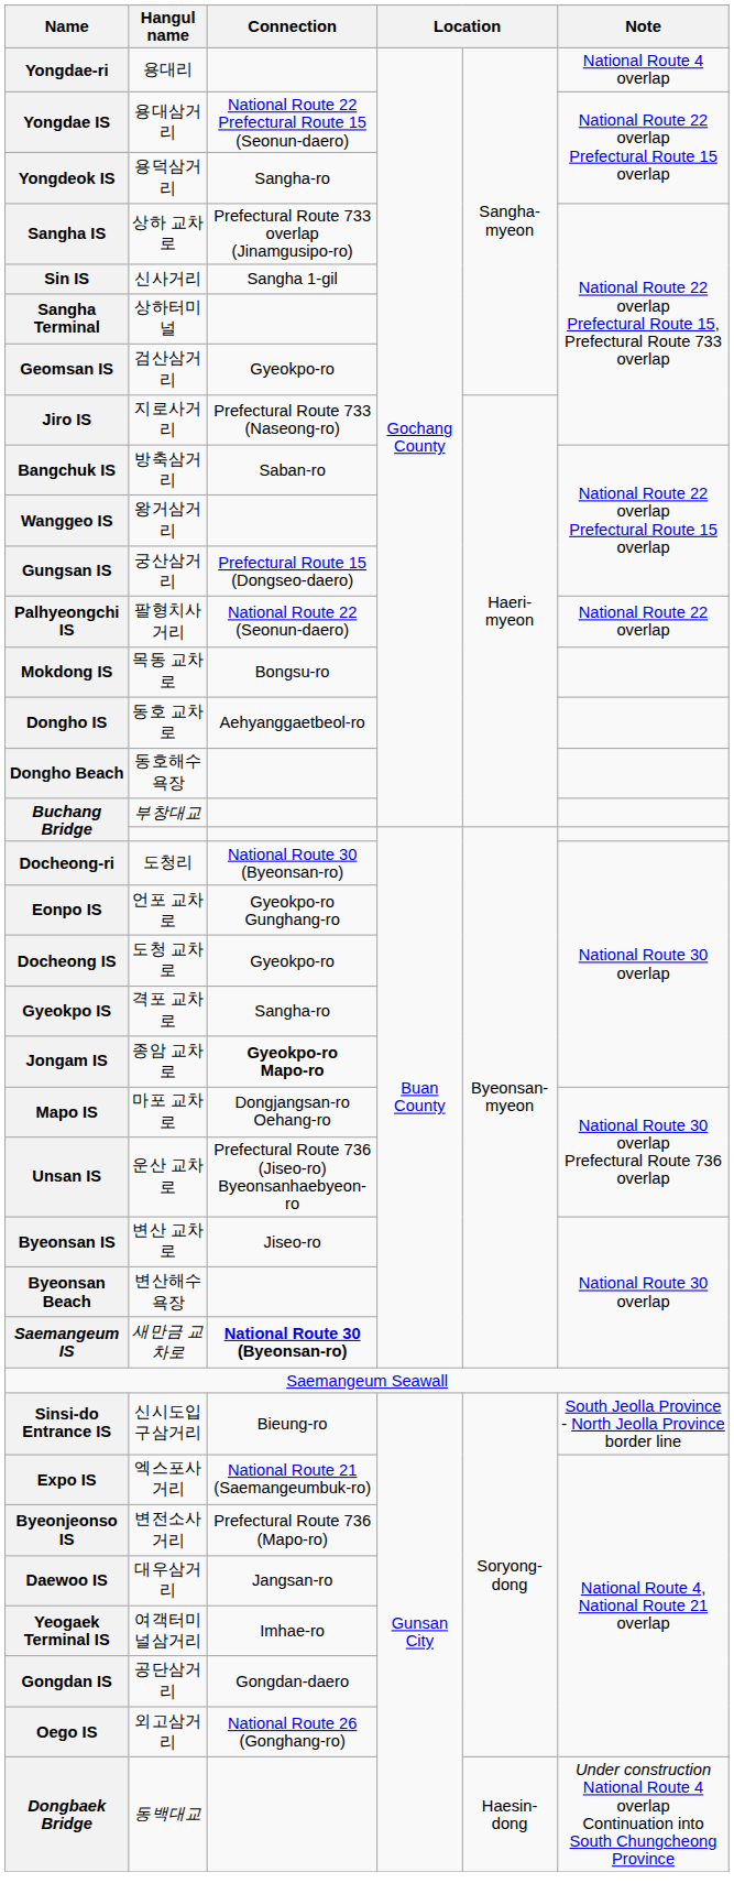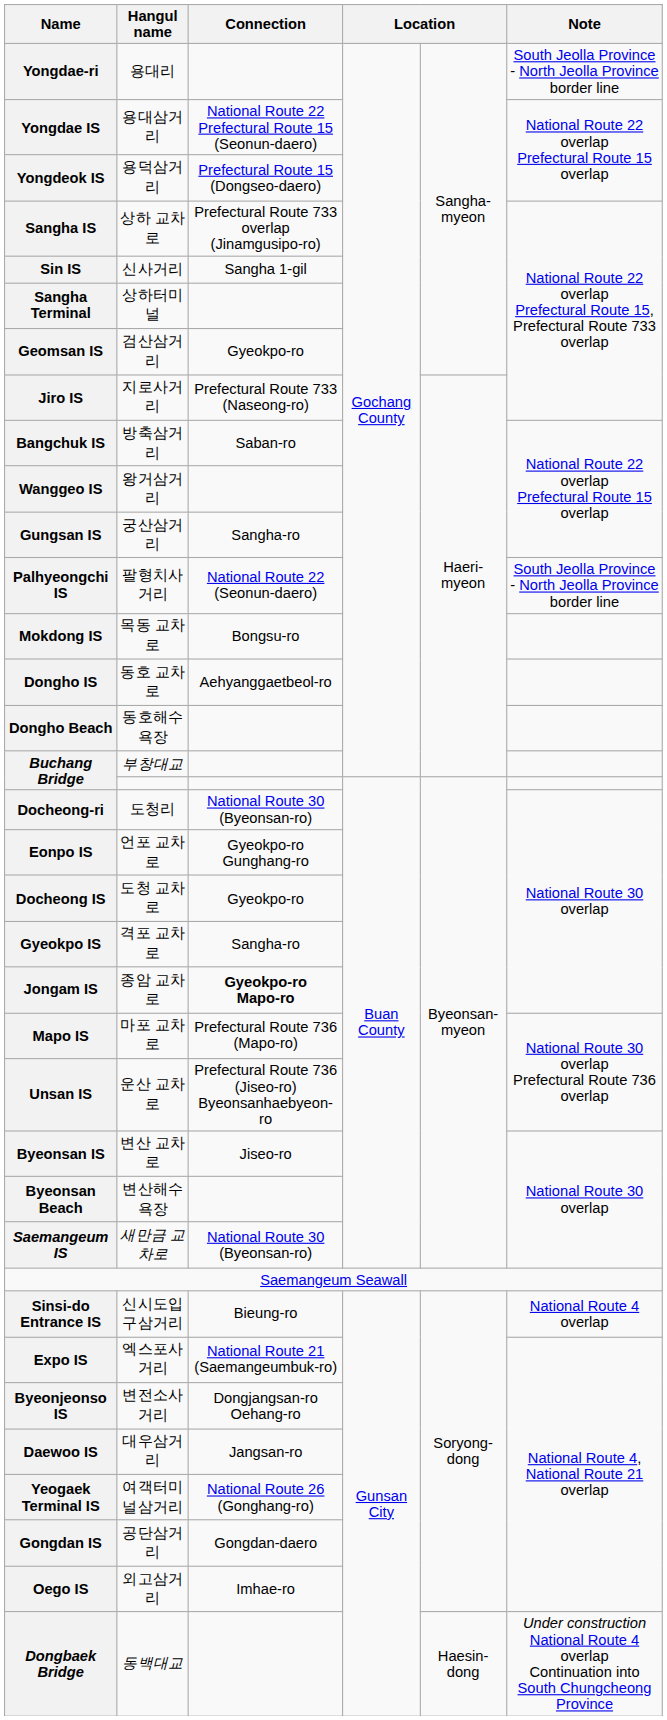Yongdae-ri | Note: National Route 4 overlap -> South Jeolla Province - North Jeolla Province border line
Yongdeok IS | Connection: Sangha-ro -> Prefectural Route 15 (Dongseo-daero)
Gungsan IS | Connection: Prefectural Route 15 (Dongseo-daero) -> Sangha-ro
Palhyeongchi IS | Note: National Route 22 overlap -> South Jeolla Province - North Jeolla Province border line
Mapo IS | Connection: Dongjangsan-ro Oehang-ro -> Prefectural Route 736 (Mapo-ro)
Saemangeum IS | Connection: bold -> normal
Sinsi-do Entrance IS | Note: South Jeolla Province - North Jeolla Province border line -> National Route 4 overlap
Byeonjeonso IS | Connection: Prefectural Route 736 (Mapo-ro) -> Dongjangsan-ro Oehang-ro
Yeogaek Terminal IS | Connection: Imhae-ro -> National Route 26 (Gonghang-ro)
Oego IS | Connection: National Route 26 (Gonghang-ro) -> Imhae-ro
